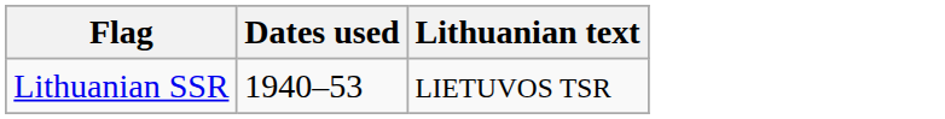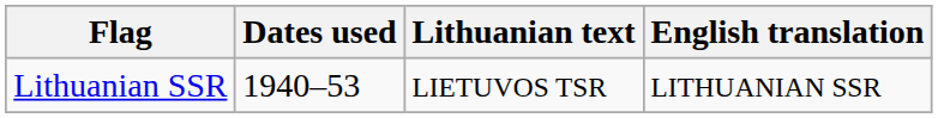+ column: English translation | LITHUANIAN SSR
